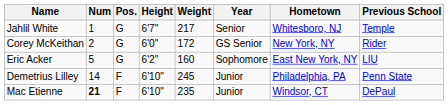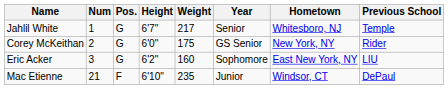Corey McKeithan | Weight: 172 -> 175
Eric Acker | Num: 5 -> 3
- row: Demetrius Lilley | 14 | F | 6'10" | 245 | Junior | Philadelphia, PA | Penn State
Mac Etienne | Num: bold -> normal
